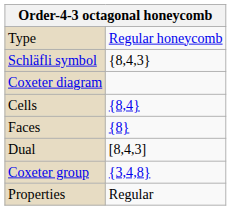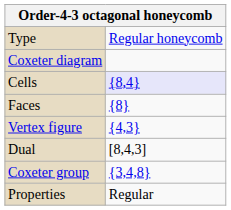- row: Schläfli symbol | {8,4,3}
Cells | column 2: no background -> lavender background
+ row: Vertex figure | {4,3}
